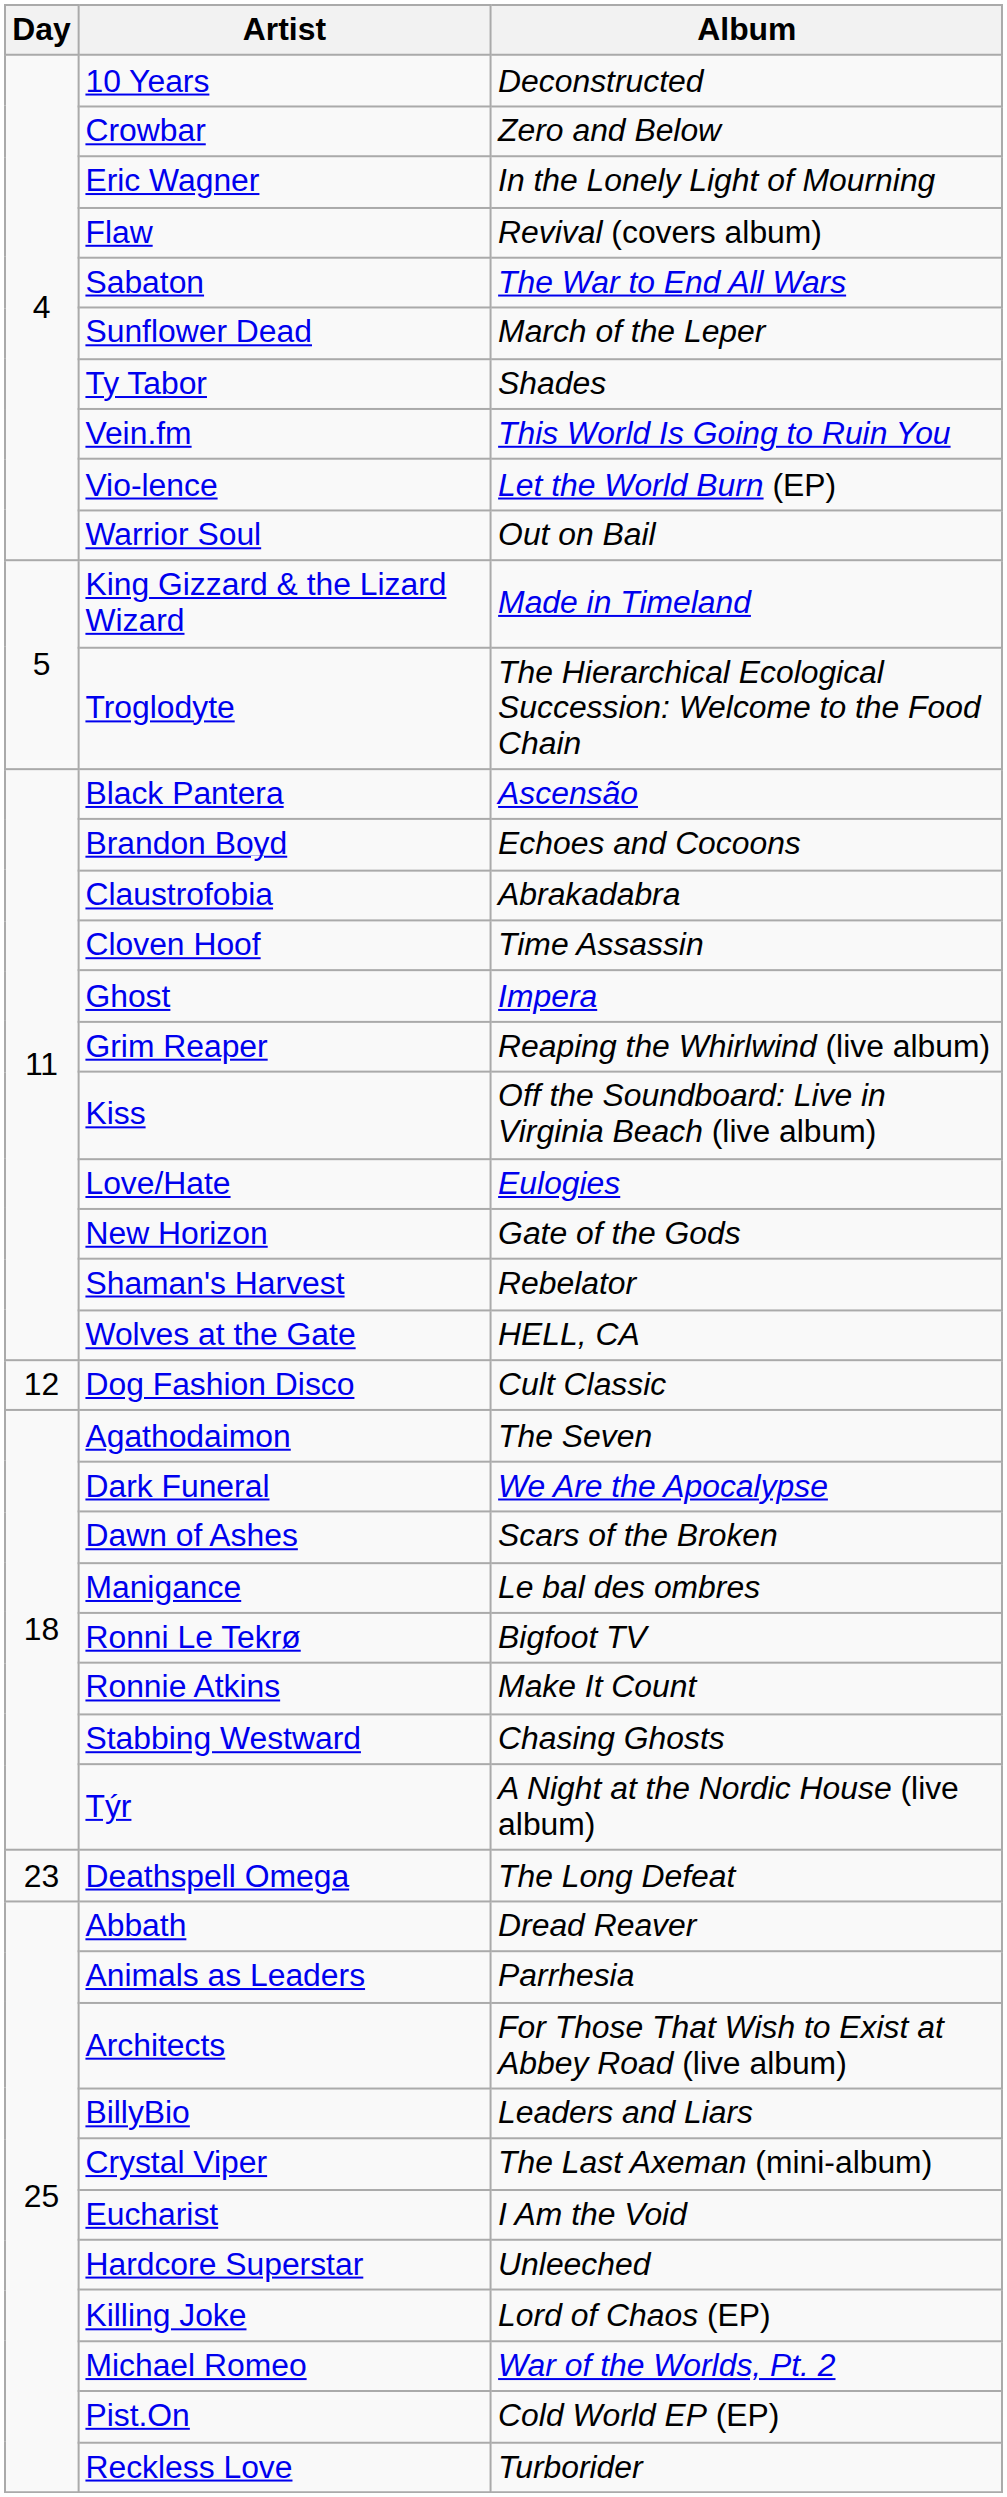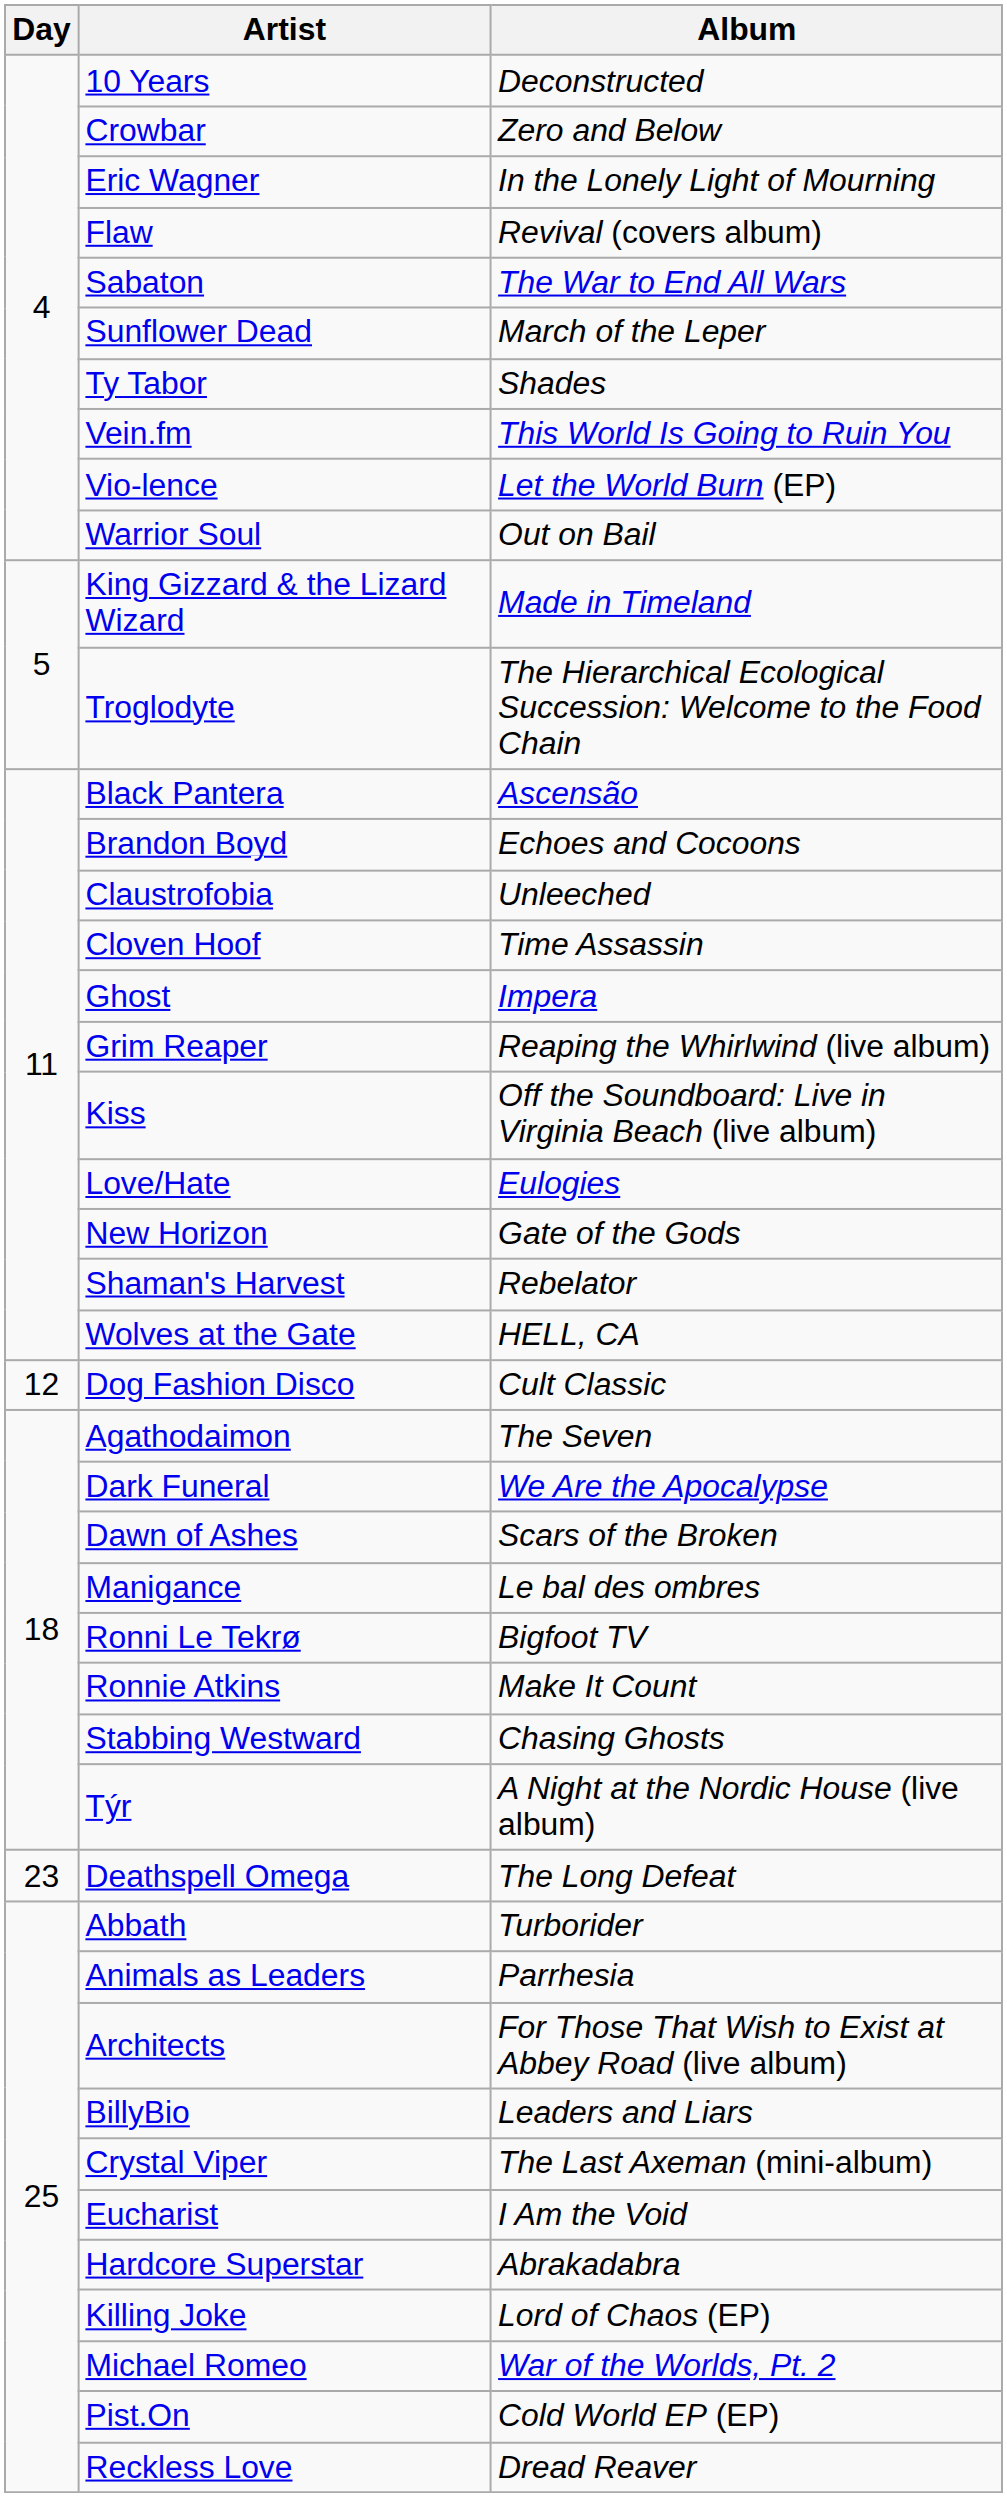Claustrofobia | Album: Abrakadabra -> Unleeched
Abbath | Album: Dread Reaver -> Turborider
Hardcore Superstar | Album: Unleeched -> Abrakadabra
Reckless Love | Album: Turborider -> Dread Reaver
